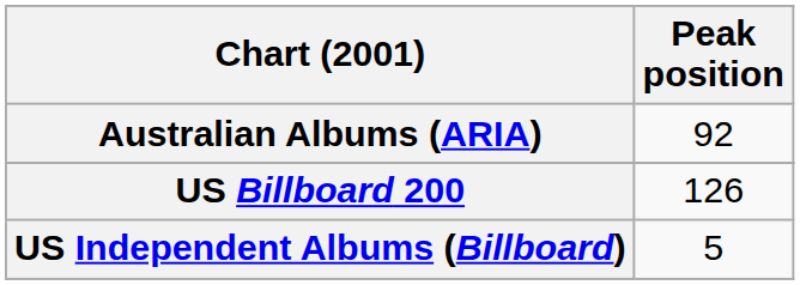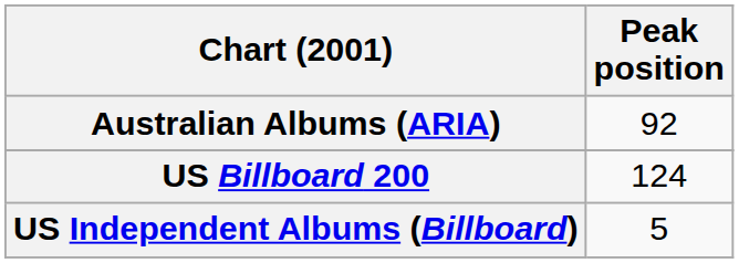US Billboard 200 | Peak position: 126 -> 124
